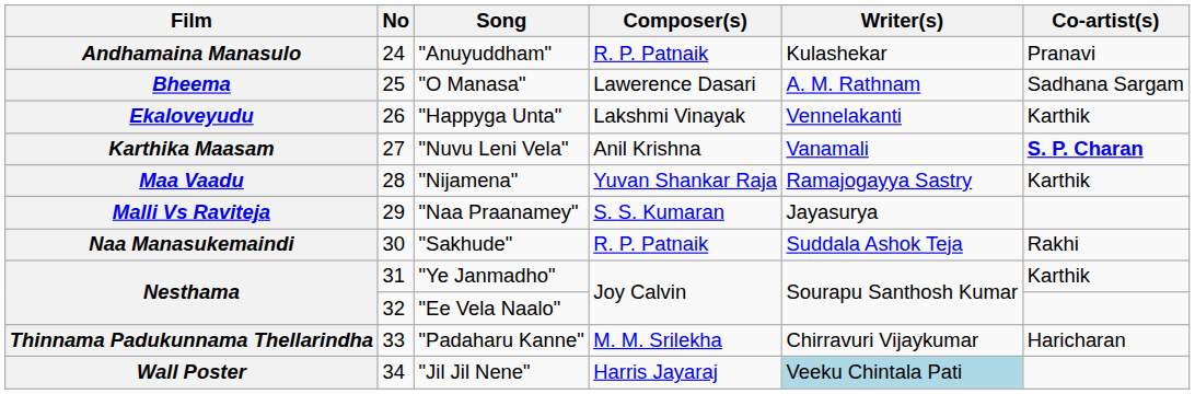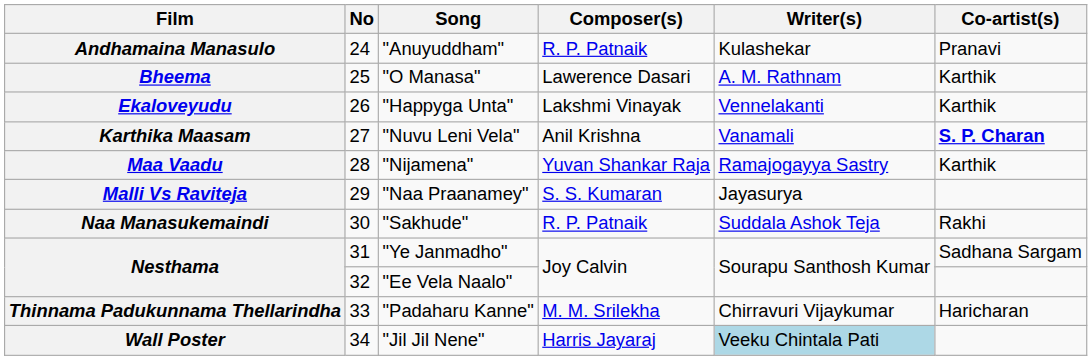Bheema | Co-artist(s): Sadhana Sargam -> Karthik
Nesthama / "Ye Janmadho" | Co-artist(s): Karthik -> Sadhana Sargam
